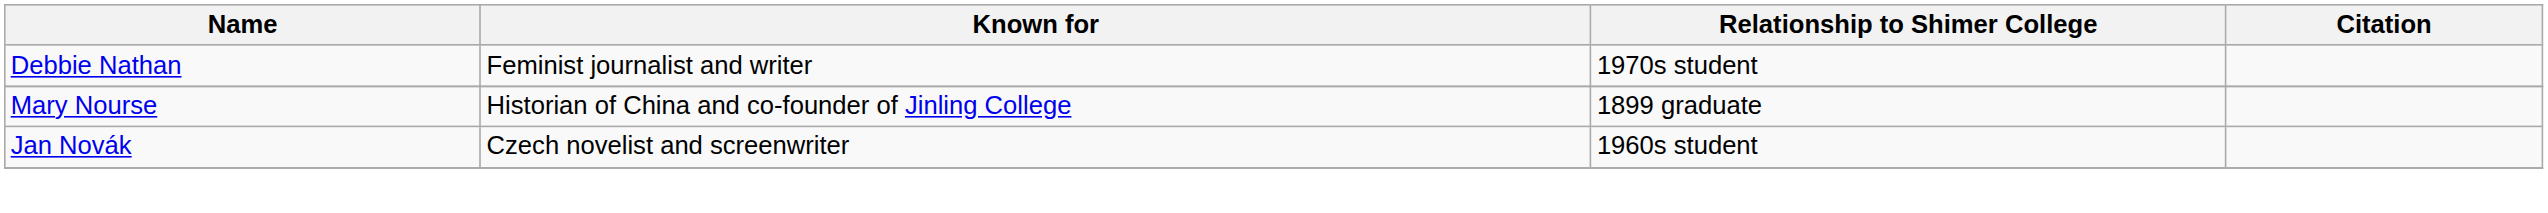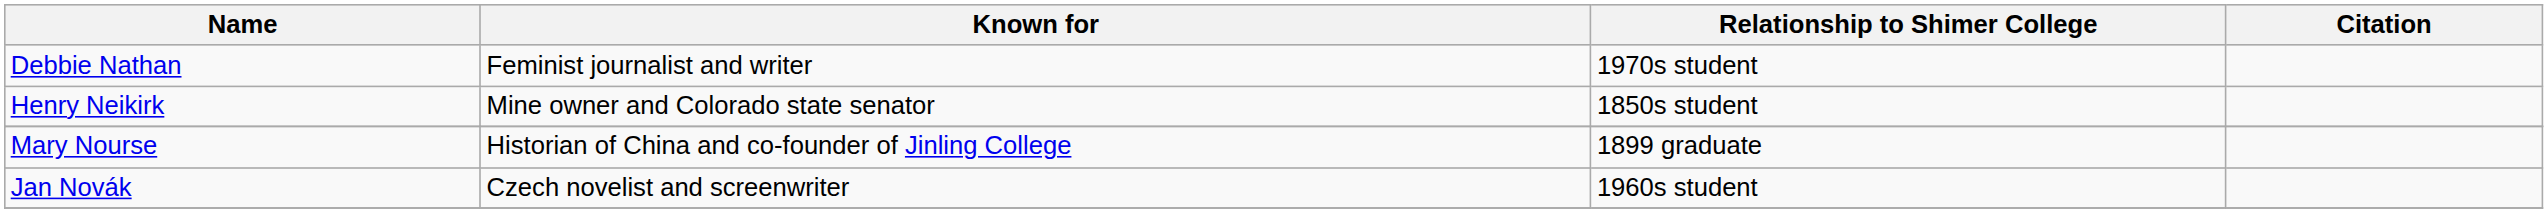+ row: Henry Neikirk | Mine owner and Colorado state senator | 1850s student
